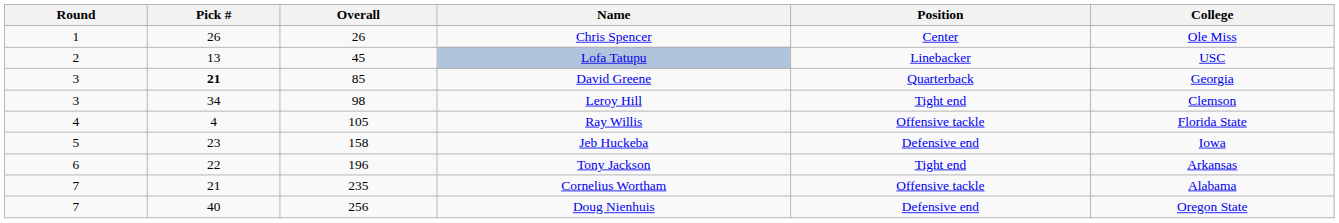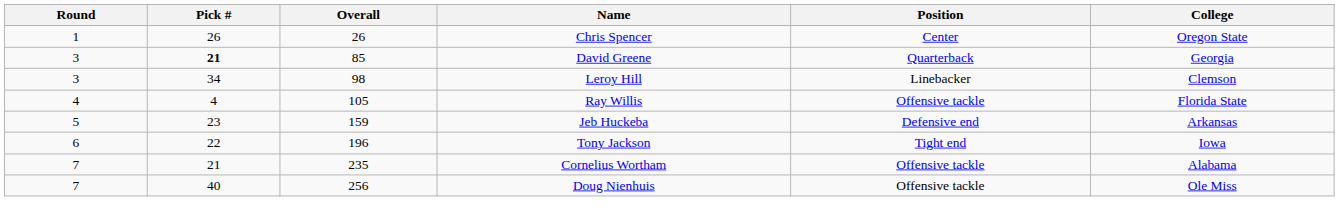Chris Spencer | College: Ole Miss -> Oregon State
- row: 2 | 13 | 45 | Lofa Tatupu | Linebacker | USC
Leroy Hill | Position: Tight end -> Linebacker
Jeb Huckeba | Overall: 158 -> 159
Jeb Huckeba | College: Iowa -> Arkansas
Tony Jackson | College: Arkansas -> Iowa
Doug Nienhuis | Position: Defensive end -> Offensive tackle
Doug Nienhuis | College: Oregon State -> Ole Miss
